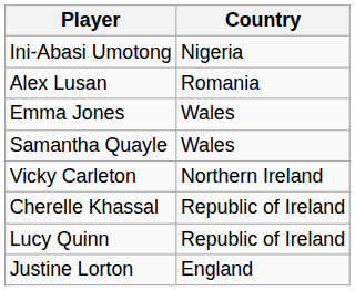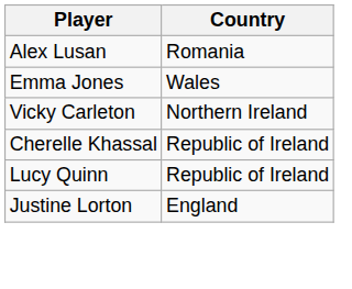- row: Ini-Abasi Umotong | Nigeria
- row: Samantha Quayle | Wales
